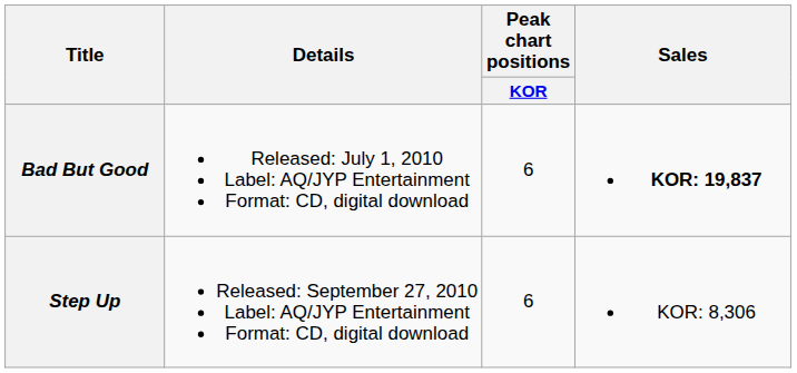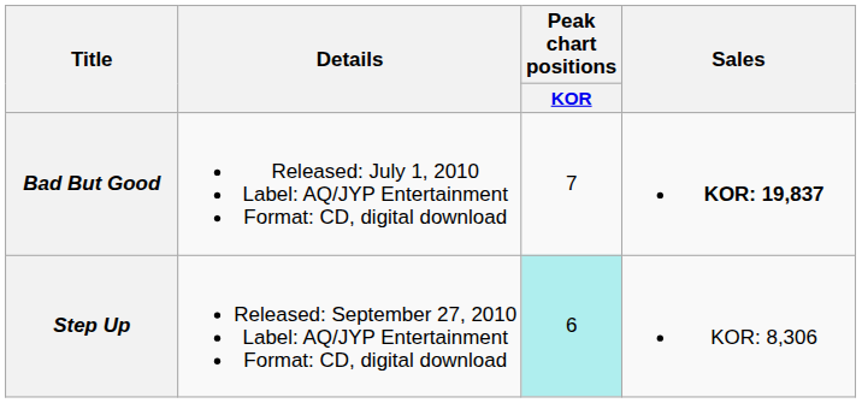Bad But Good | Peak chart positions / KOR: 6 -> 7
Step Up | Peak chart positions / KOR: no background -> paleturquoise background
